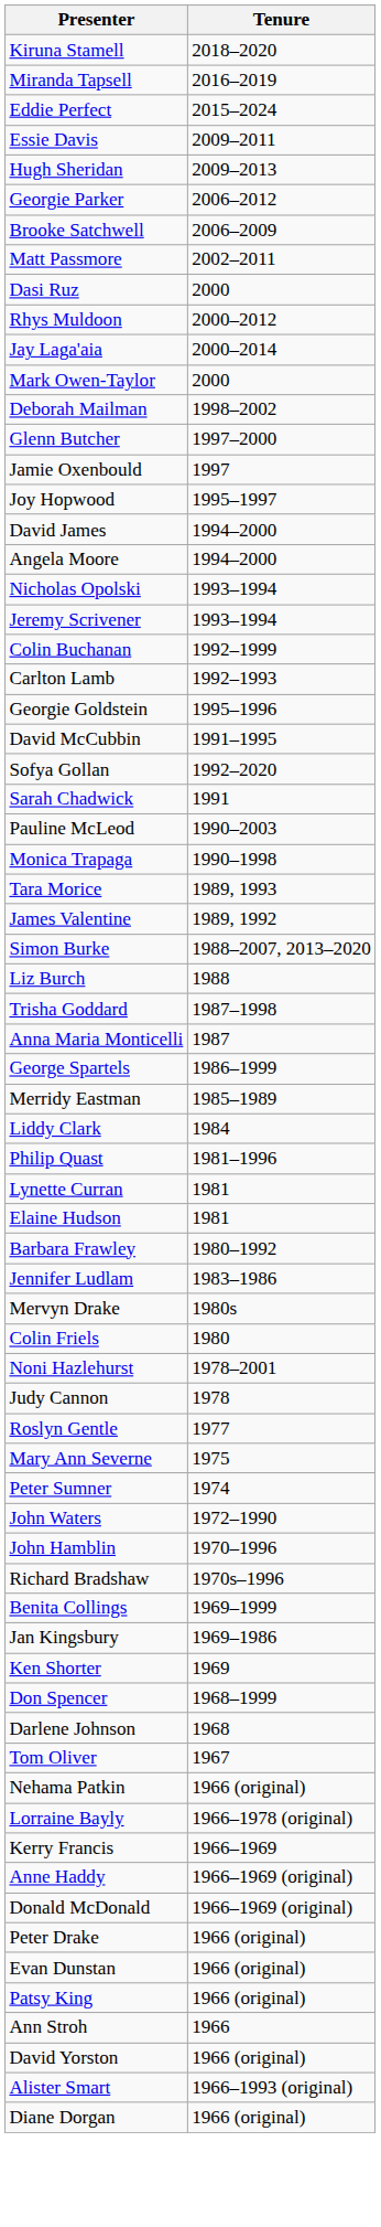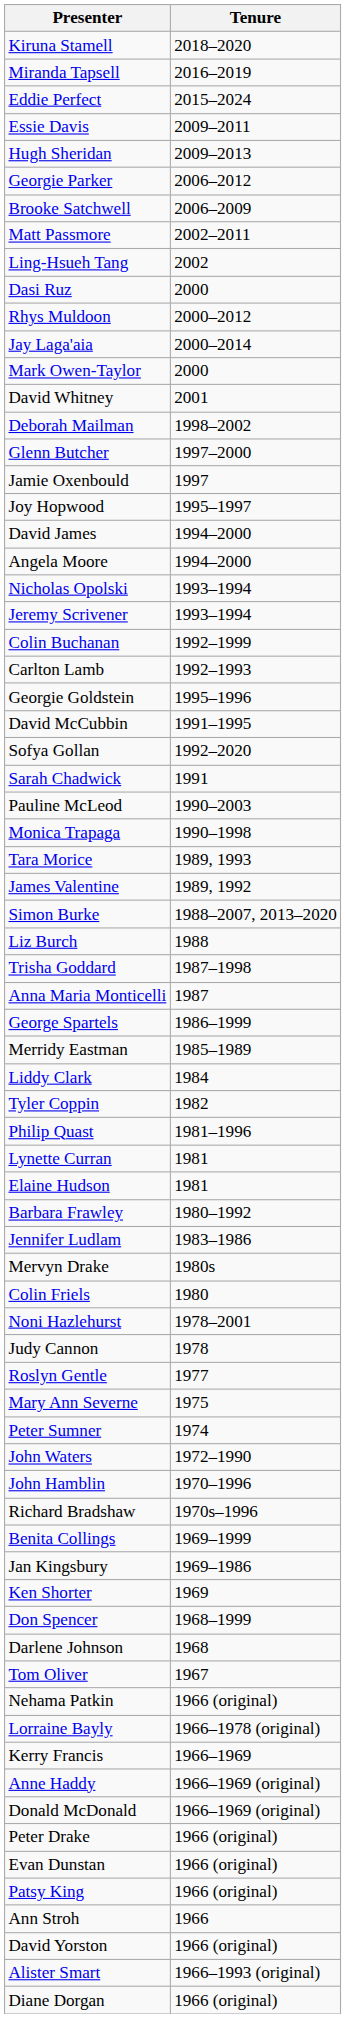+ row: Ling-Hsueh Tang | 2002
+ row: David Whitney | 2001
+ row: Tyler Coppin | 1982
